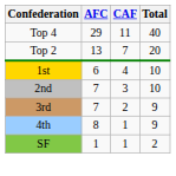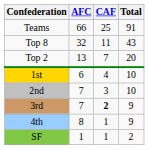+ row: Teams | 66 | 25 | 91
+ row: Top 8 | 32 | 11 | 43
- row: Top 4 | 29 | 11 | 40
3rd | CAF: normal -> bold
